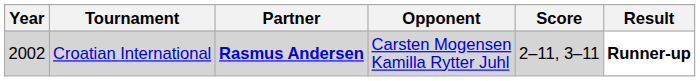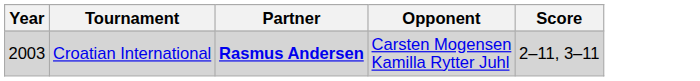- column: Result | Runner-up
Croatian International | Year: 2002 -> 2003
